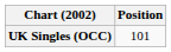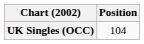UK Singles (OCC) | Position: 101 -> 104
